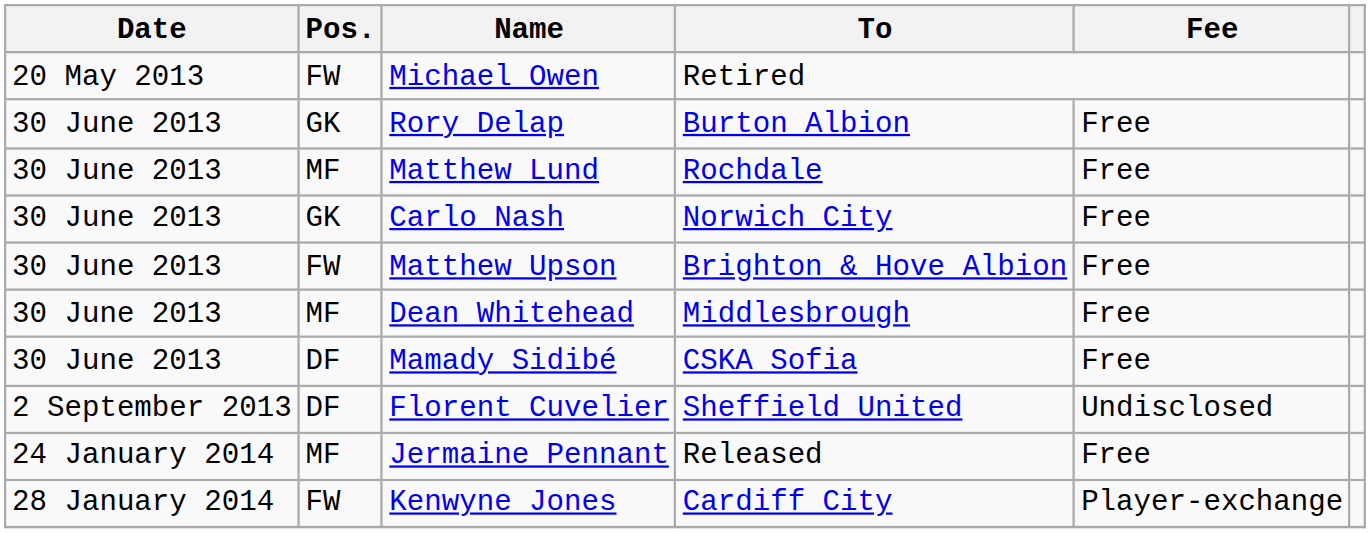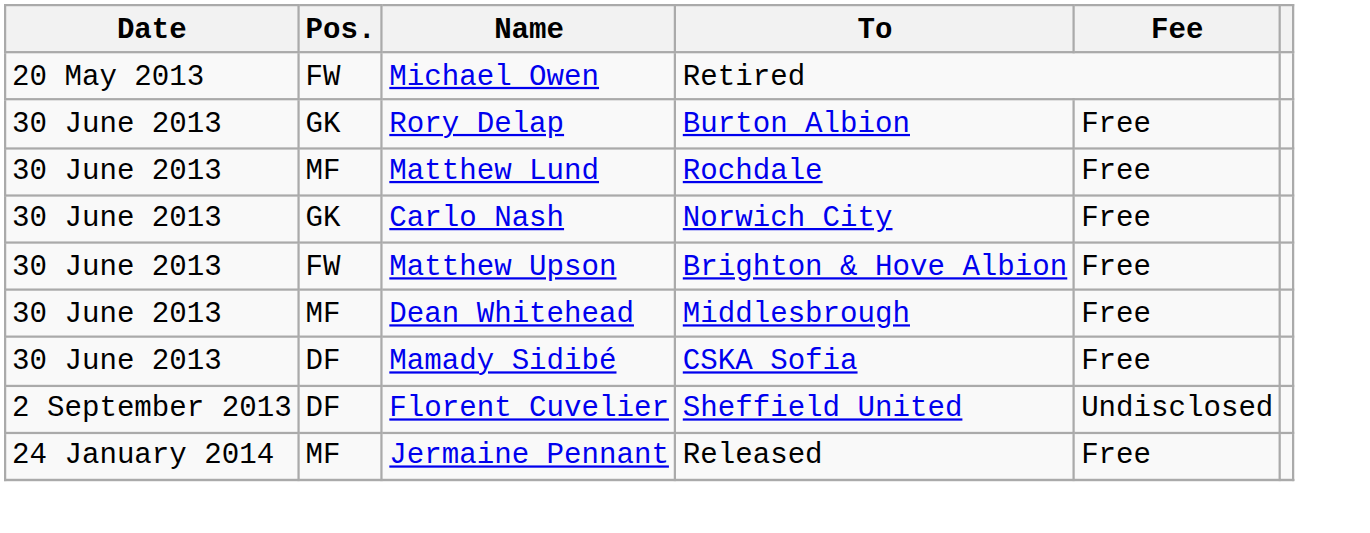- row: 28 January 2014 | FW | Kenwyne Jones | Cardiff City | Player-exchange
